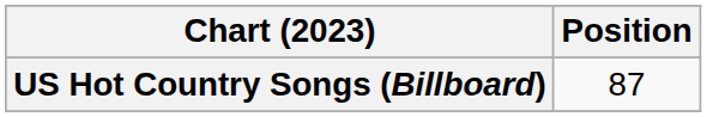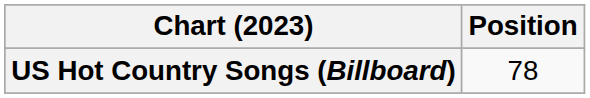US Hot Country Songs (Billboard) | Position: 87 -> 78
